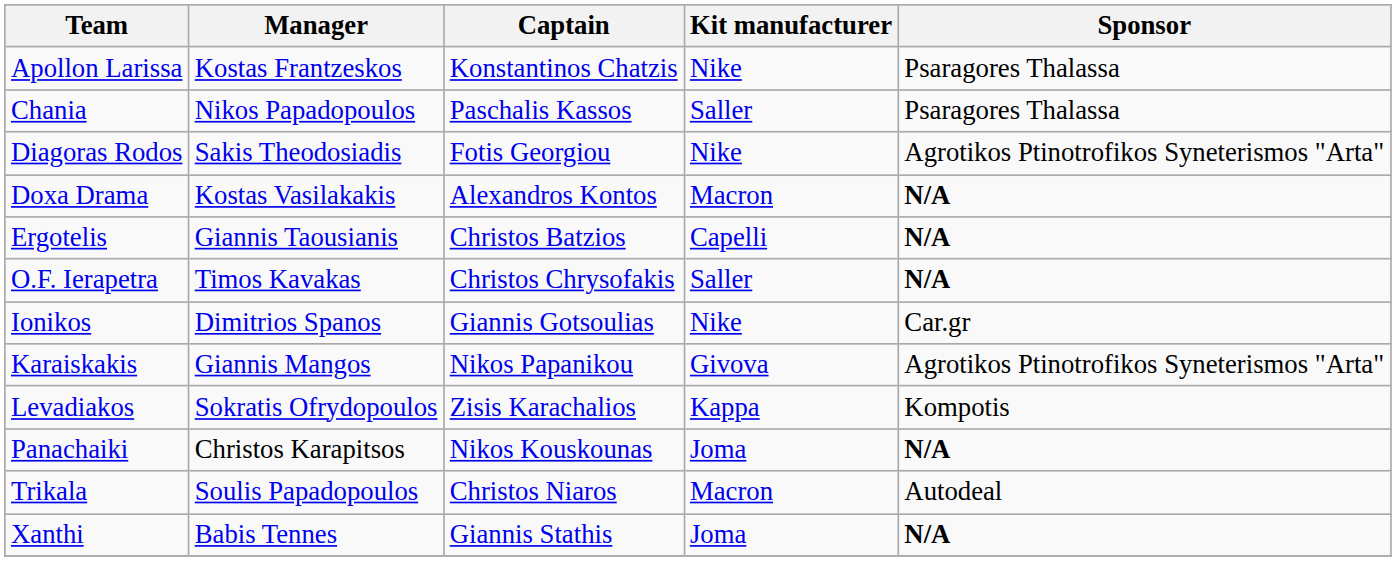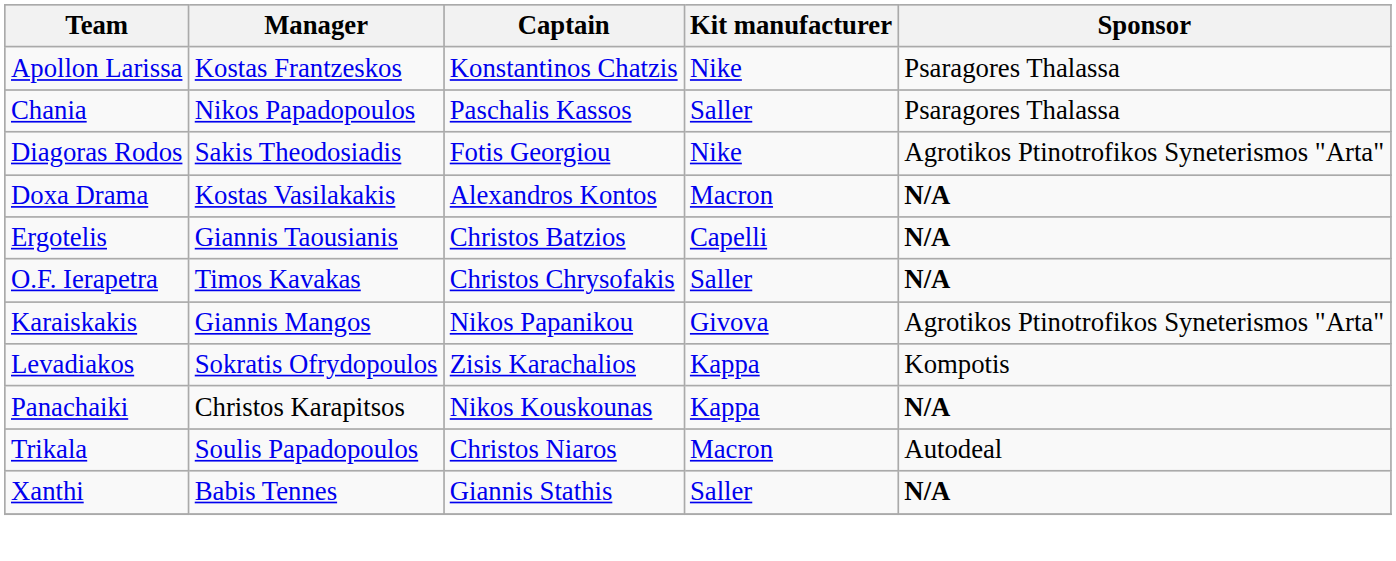- row: Ionikos | Dimitrios Spanos | Giannis Gotsoulias | Nike | Car.gr
Panachaiki | Kit manufacturer: Joma -> Kappa
Xanthi | Kit manufacturer: Joma -> Saller
